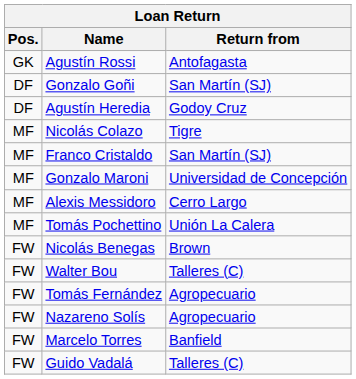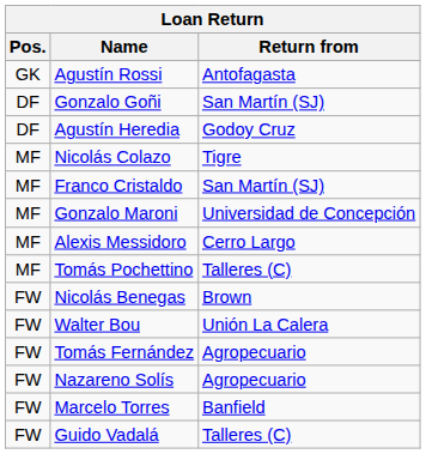Tomás Pochettino | Return from: Unión La Calera -> Talleres (C)
Walter Bou | Return from: Talleres (C) -> Unión La Calera
